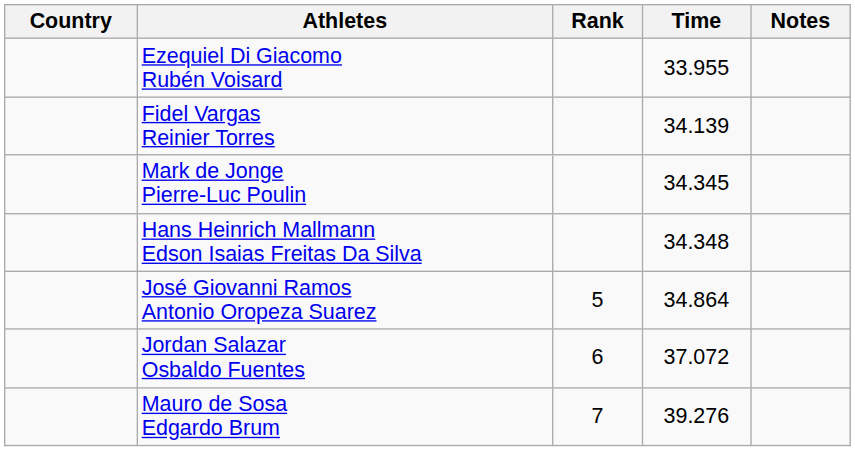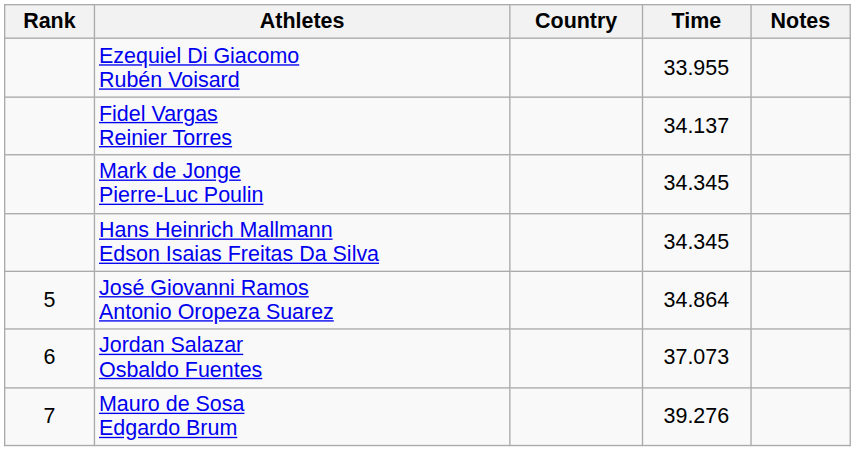columns swapped: Rank <-> Country
Fidel Vargas Reinier Torres | Time: 34.139 -> 34.137
Hans Heinrich Mallmann Edson Isaias Freitas Da Silva | Time: 34.348 -> 34.345
Jordan Salazar Osbaldo Fuentes | Time: 37.072 -> 37.073
